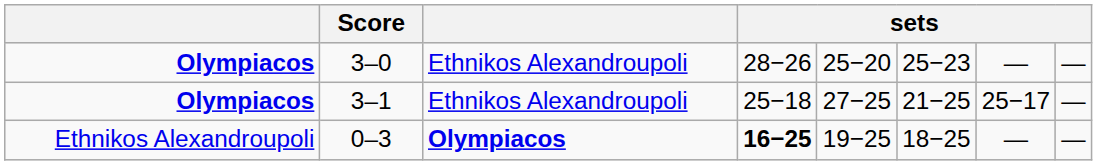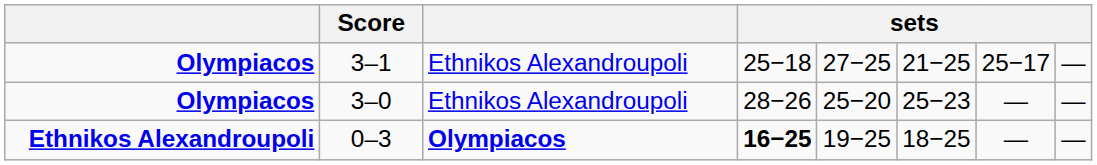rows swapped: 3–1 <-> 3–0
0–3 | column 1: normal -> bold
